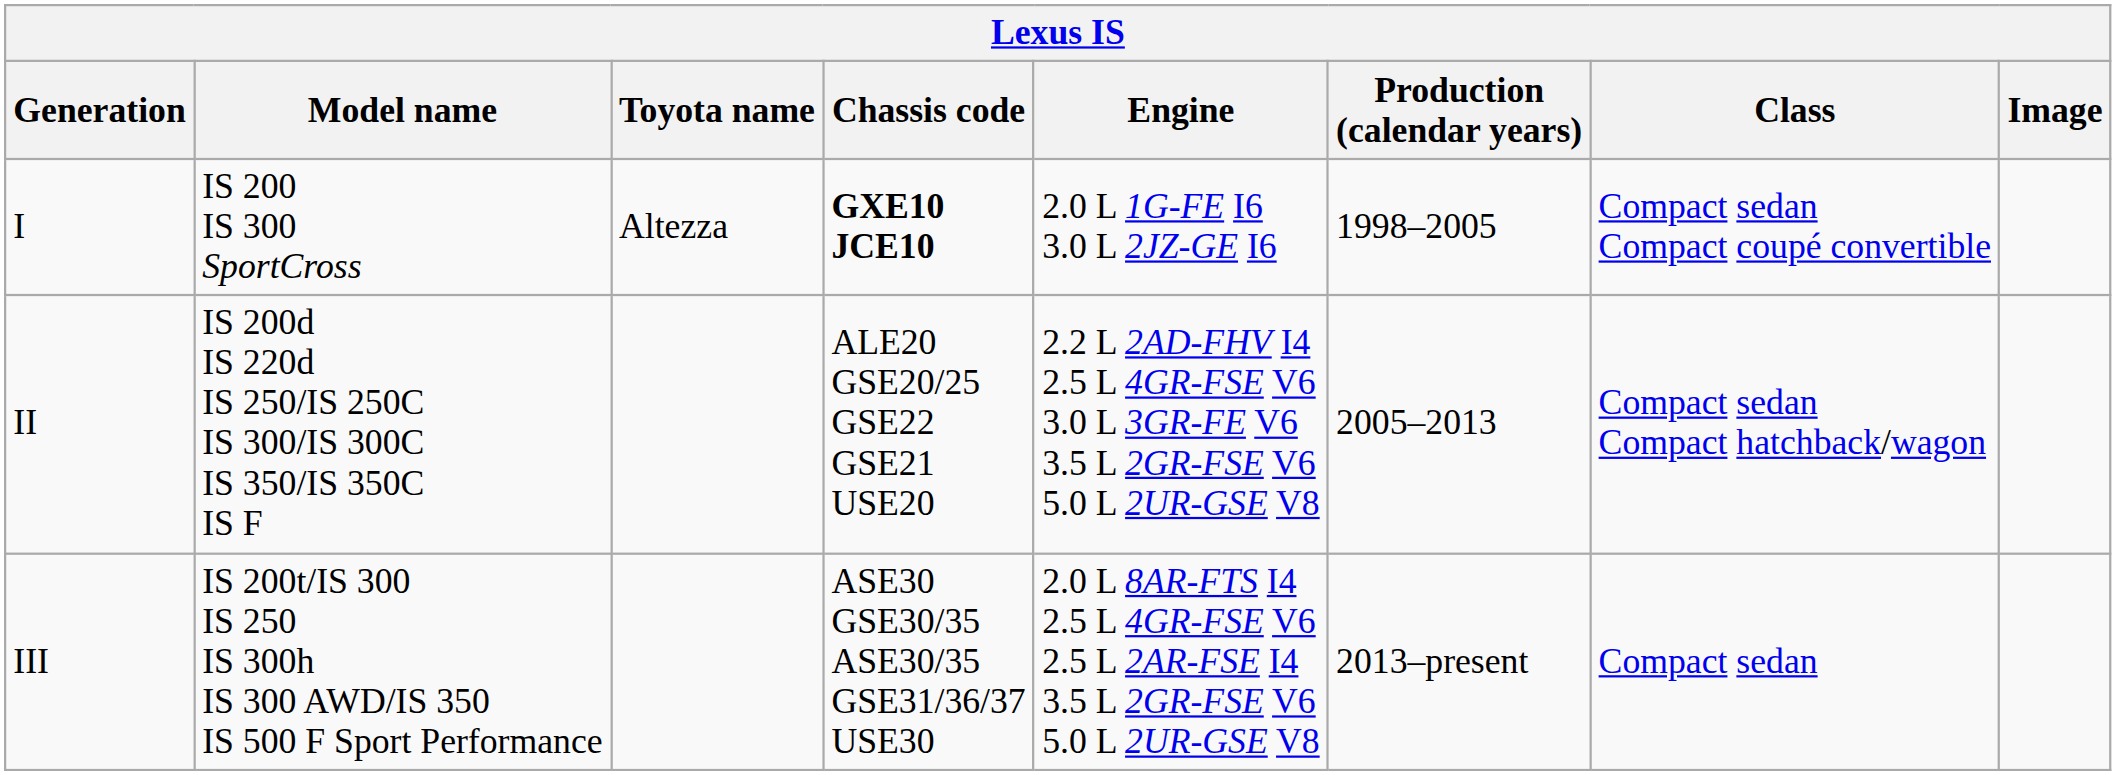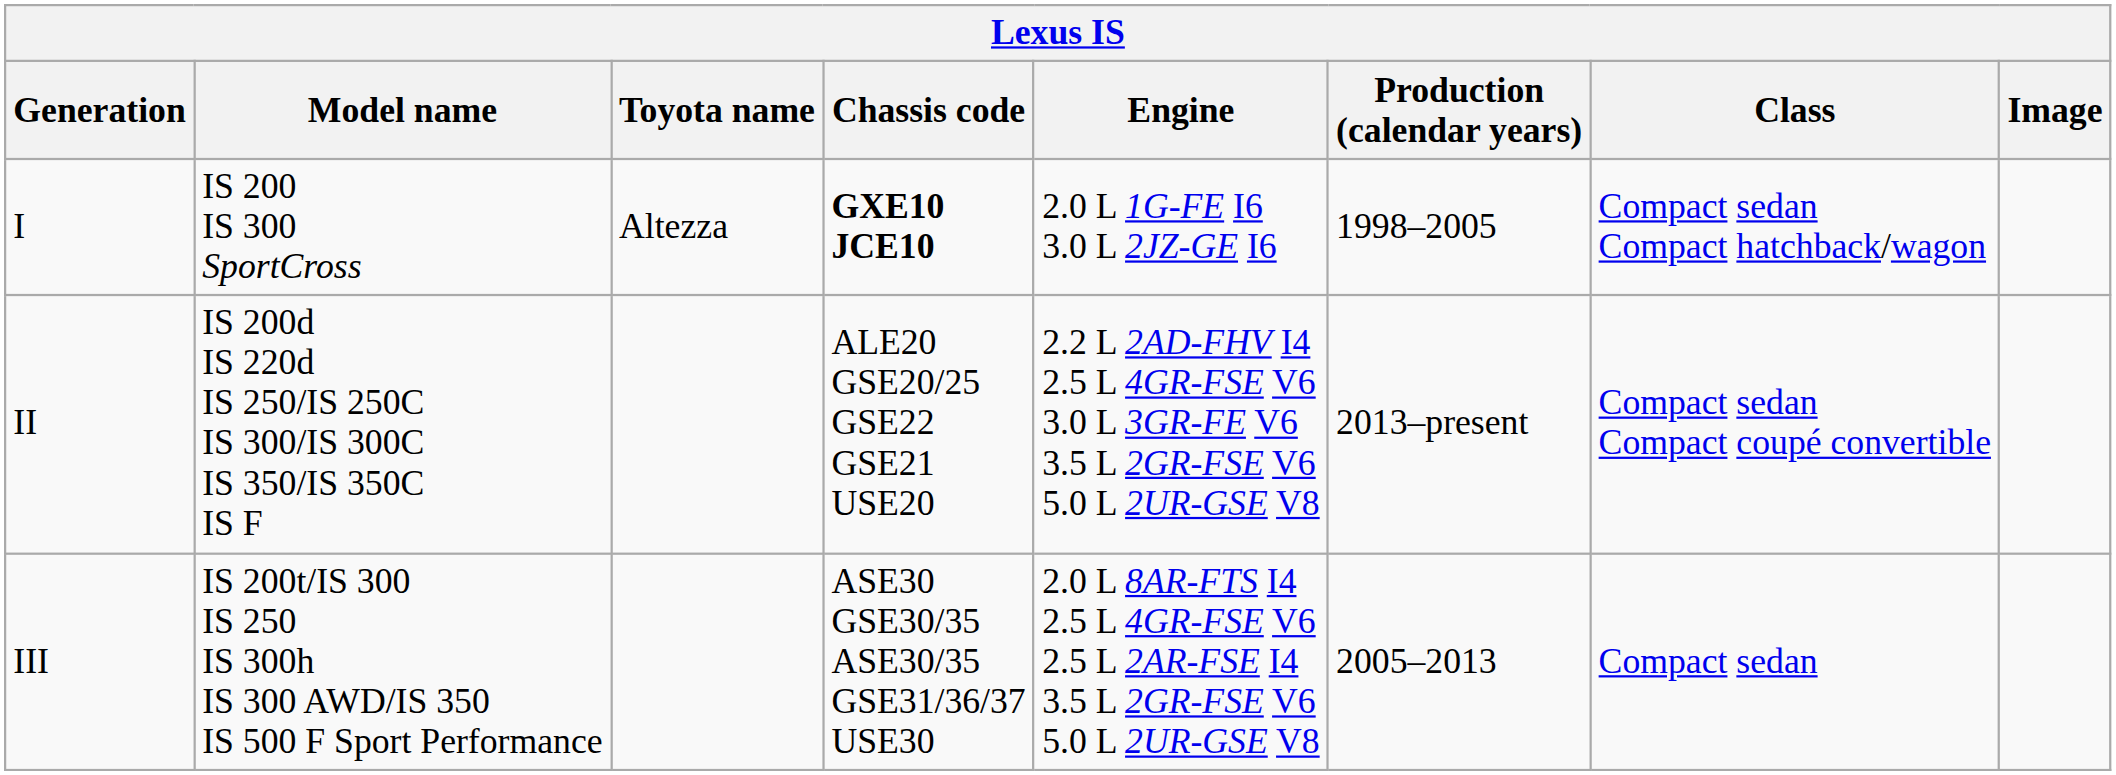I | Class: Compact sedan Compact coupé convertible -> Compact sedan Compact hatchback/wagon
II | Production (calendar years): 2005–2013 -> 2013–present
II | Class: Compact sedan Compact hatchback/wagon -> Compact sedan Compact coupé convertible
III | Production (calendar years): 2013–present -> 2005–2013
